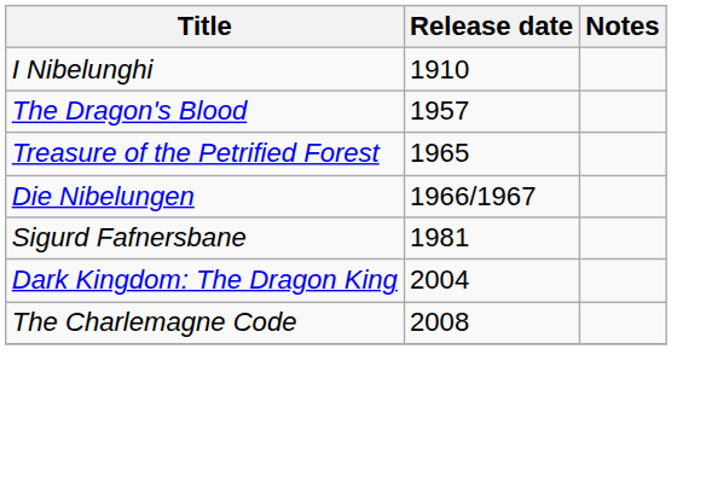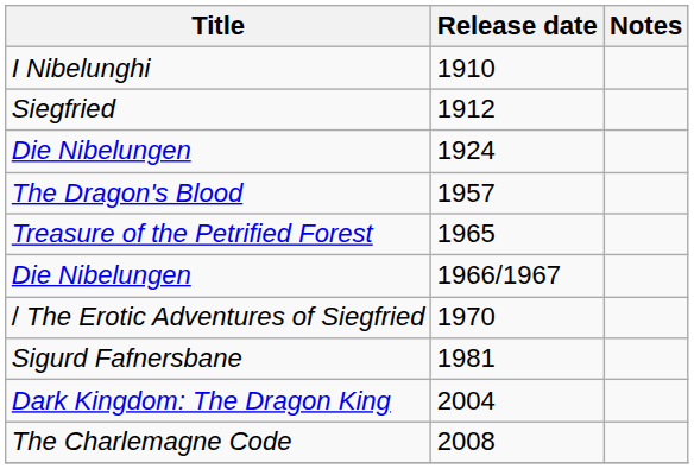+ row: Siegfried | 1912
+ row: Die Nibelungen | 1924
+ row: / The Erotic Adventures of Siegfried | 1970
